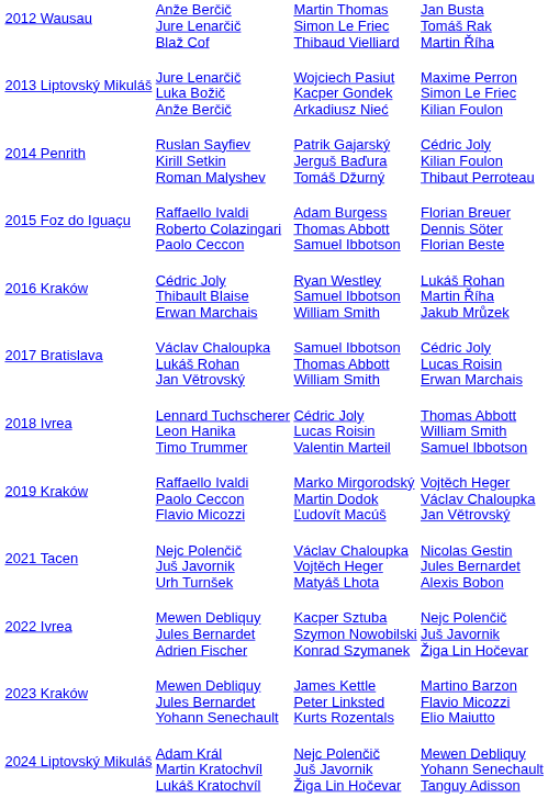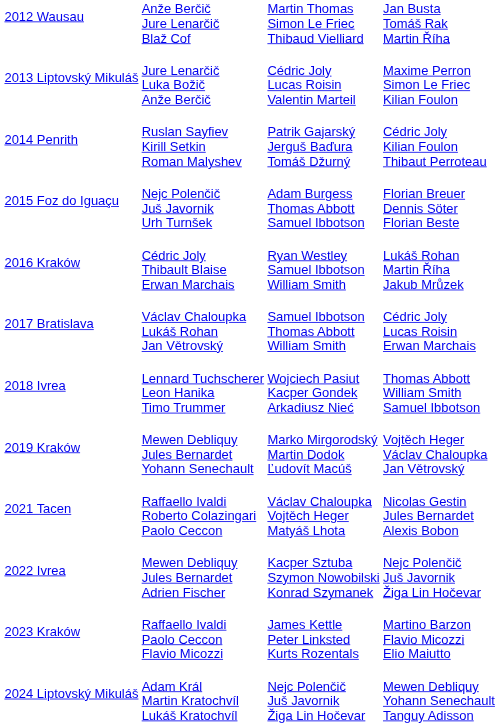2013 Liptovský Mikuláš | column 3: Wojciech Pasiut Kacper Gondek Arkadiusz Nieć -> Cédric Joly Lucas Roisin Valentin Marteil
2015 Foz do Iguaçu | column 2: Raffaello Ivaldi Roberto Colazingari Paolo Ceccon -> Nejc Polenčič Juš Javornik Urh Turnšek
2018 Ivrea | column 3: Cédric Joly Lucas Roisin Valentin Marteil -> Wojciech Pasiut Kacper Gondek Arkadiusz Nieć
2019 Kraków | column 2: Raffaello Ivaldi Paolo Ceccon Flavio Micozzi -> Mewen Debliquy Jules Bernardet Yohann Senechault
2021 Tacen | column 2: Nejc Polenčič Juš Javornik Urh Turnšek -> Raffaello Ivaldi Roberto Colazingari Paolo Ceccon
2023 Kraków | column 2: Mewen Debliquy Jules Bernardet Yohann Senechault -> Raffaello Ivaldi Paolo Ceccon Flavio Micozzi
